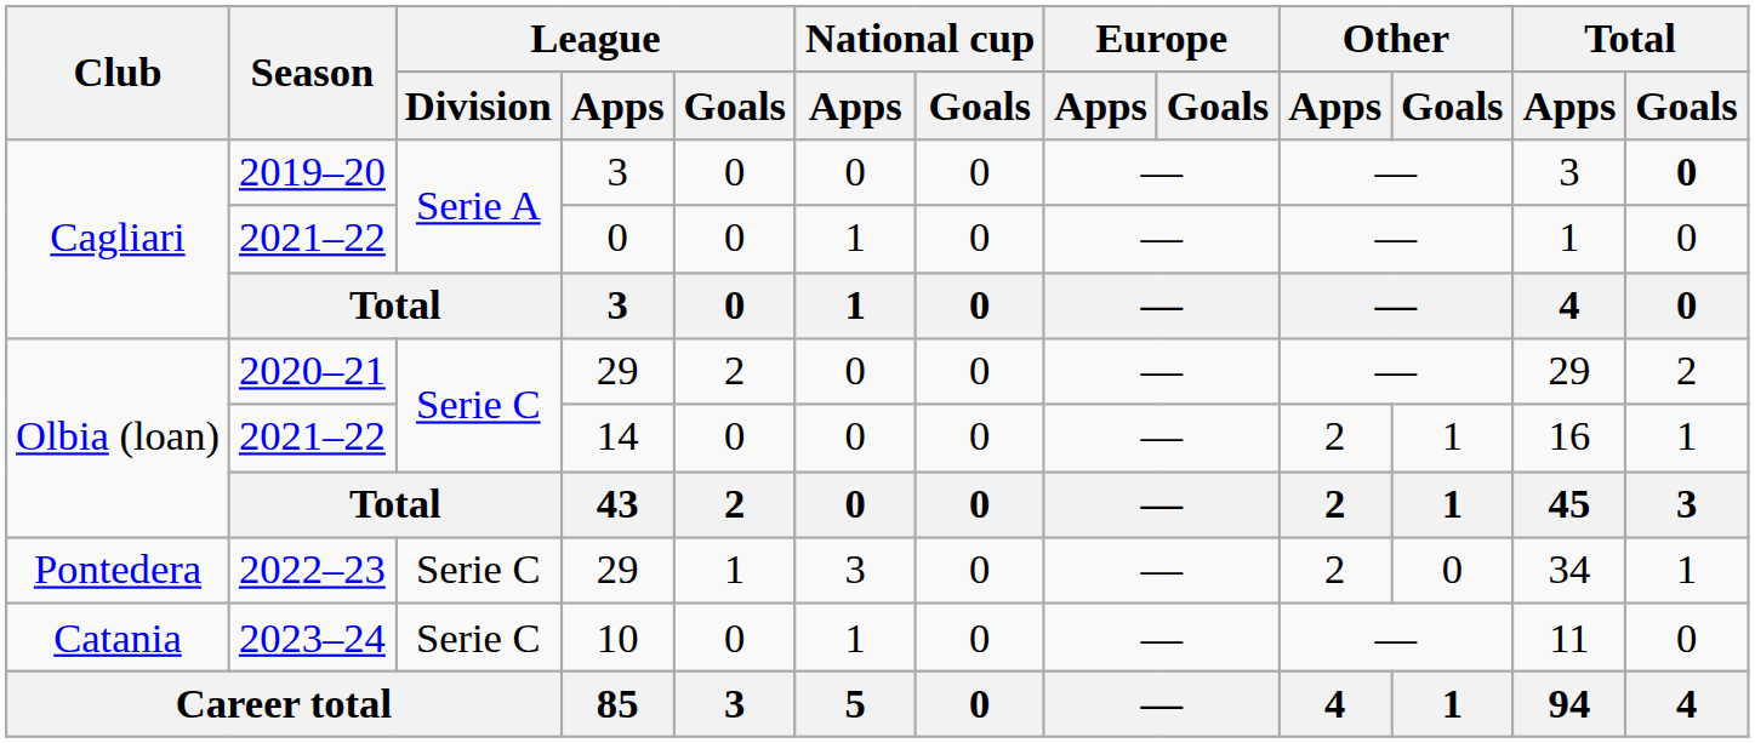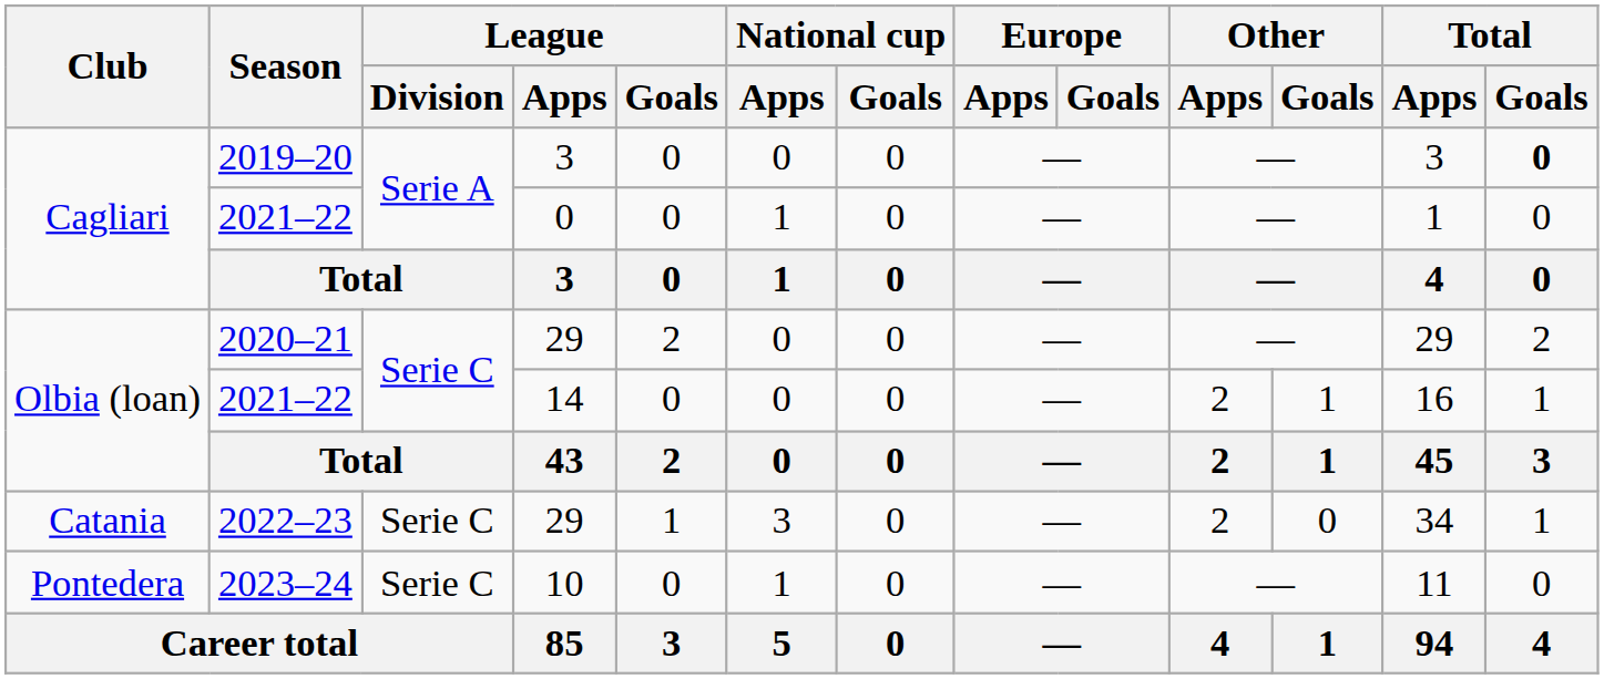2022–23 | Club: Pontedera -> Catania
2023–24 | Club: Catania -> Pontedera
